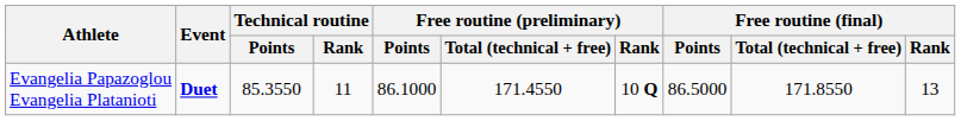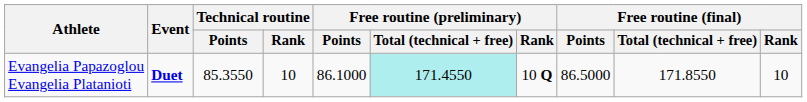Evangelia Papazoglou Evangelia Platanioti | Technical routine / Rank: 11 -> 10
Evangelia Papazoglou Evangelia Platanioti | Free routine (preliminary) / Total (technical + free): no background -> paleturquoise background
Evangelia Papazoglou Evangelia Platanioti | Free routine (final) / Rank: 13 -> 10
